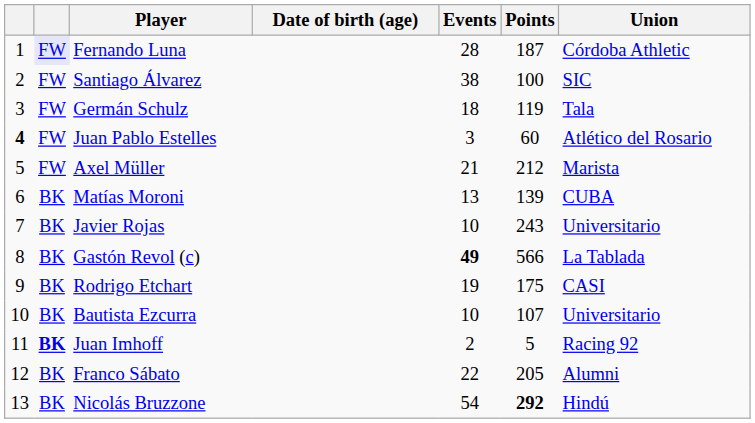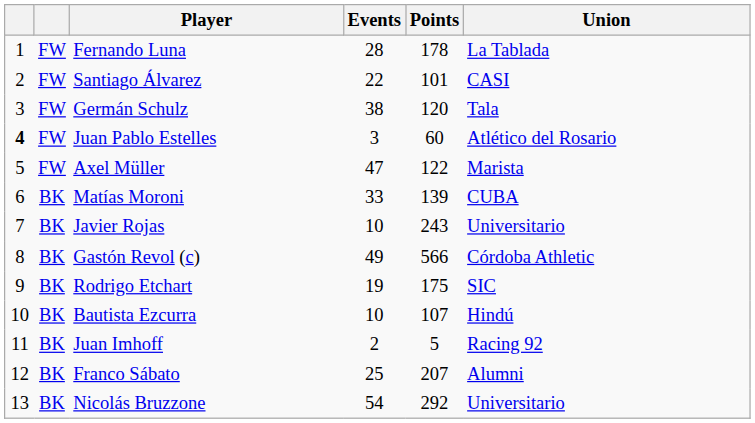- column: Date of birth (age)
Fernando Luna | column 2: lavender background -> no background
Fernando Luna | Points: 187 -> 178
Fernando Luna | Union: Córdoba Athletic -> La Tablada
Santiago Álvarez | Events: 38 -> 22
Santiago Álvarez | Points: 100 -> 101
Santiago Álvarez | Union: SIC -> CASI
Germán Schulz | Events: 18 -> 38
Germán Schulz | Points: 119 -> 120
Axel Müller | Events: 21 -> 47
Axel Müller | Points: 212 -> 122
Matías Moroni | Events: 13 -> 33
Gastón Revol (c) | Events: bold -> normal
Gastón Revol (c) | Union: La Tablada -> Córdoba Athletic
Rodrigo Etchart | Union: CASI -> SIC
Bautista Ezcurra | Union: Universitario -> Hindú
Juan Imhoff | column 2: bold -> normal
Franco Sábato | Events: 22 -> 25
Franco Sábato | Points: 205 -> 207
Nicolás Bruzzone | Points: bold -> normal
Nicolás Bruzzone | Union: Hindú -> Universitario
